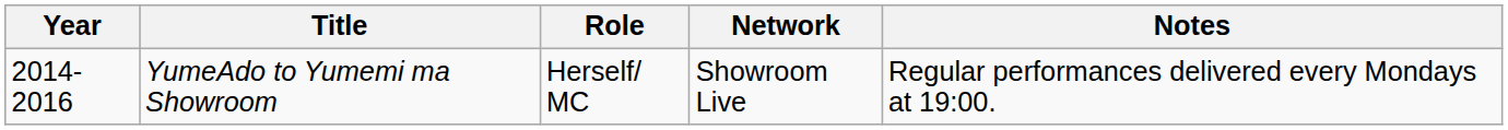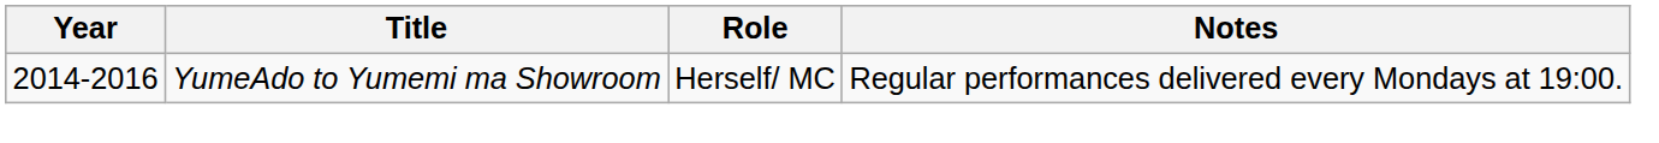- column: Network | Showroom Live
